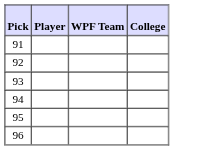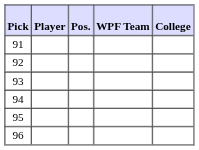+ column: Pos.
